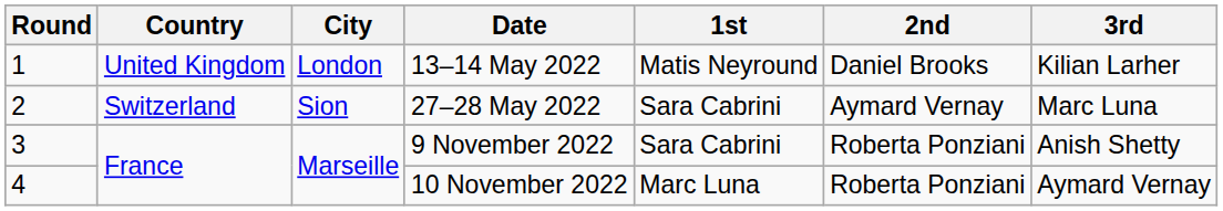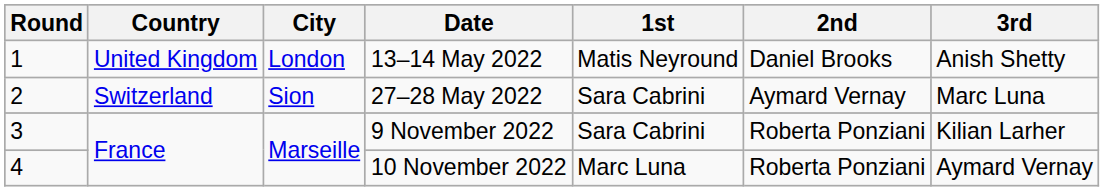13–14 May 2022 | 3rd: Kilian Larher -> Anish Shetty
9 November 2022 | 3rd: Anish Shetty -> Kilian Larher
